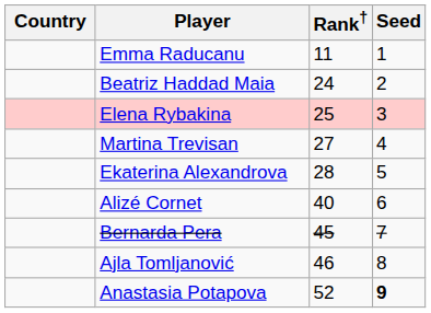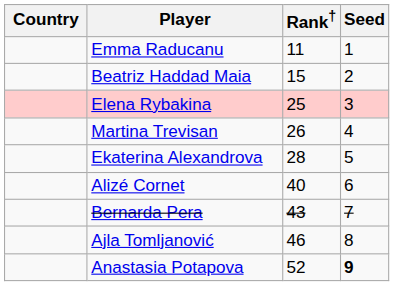Beatriz Haddad Maia | Rank†: 24 -> 15
Martina Trevisan | Rank†: 27 -> 26
Bernarda Pera | Rank†: 45 -> 43
